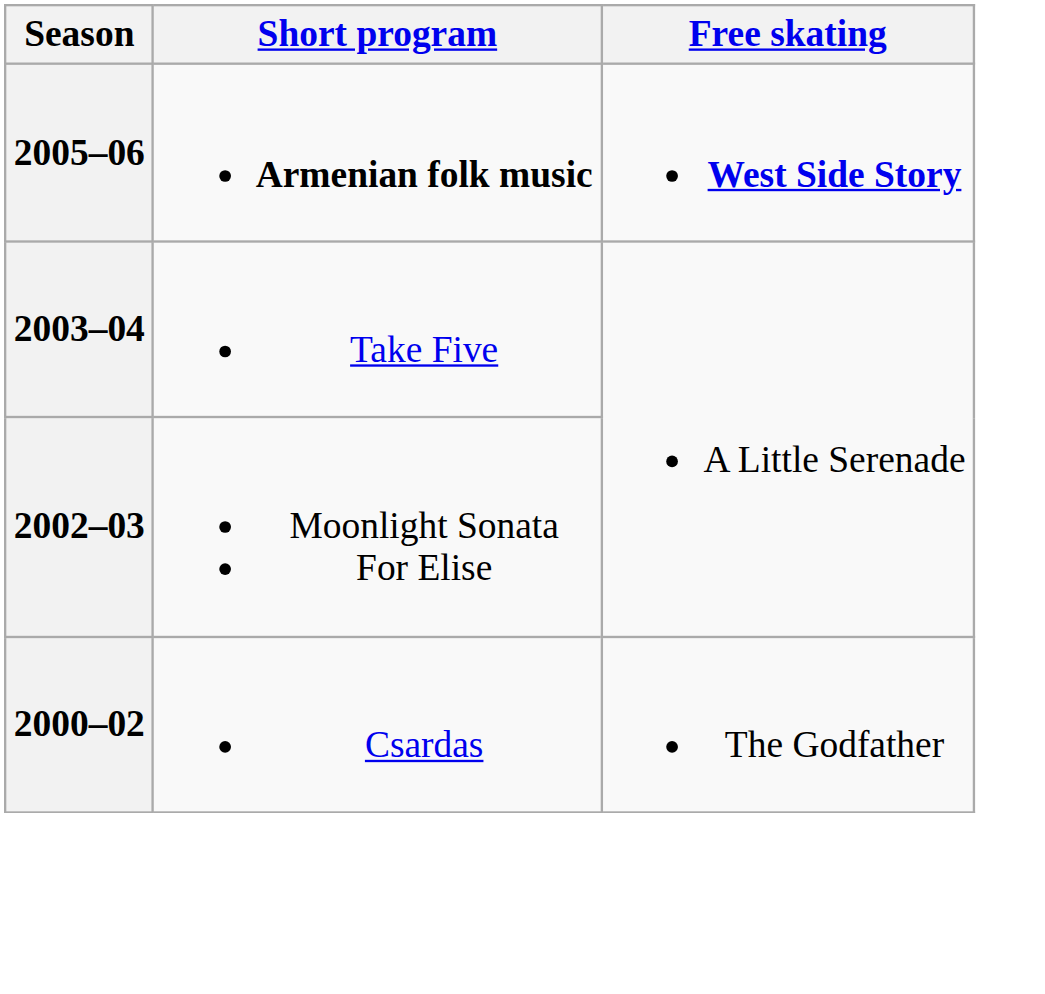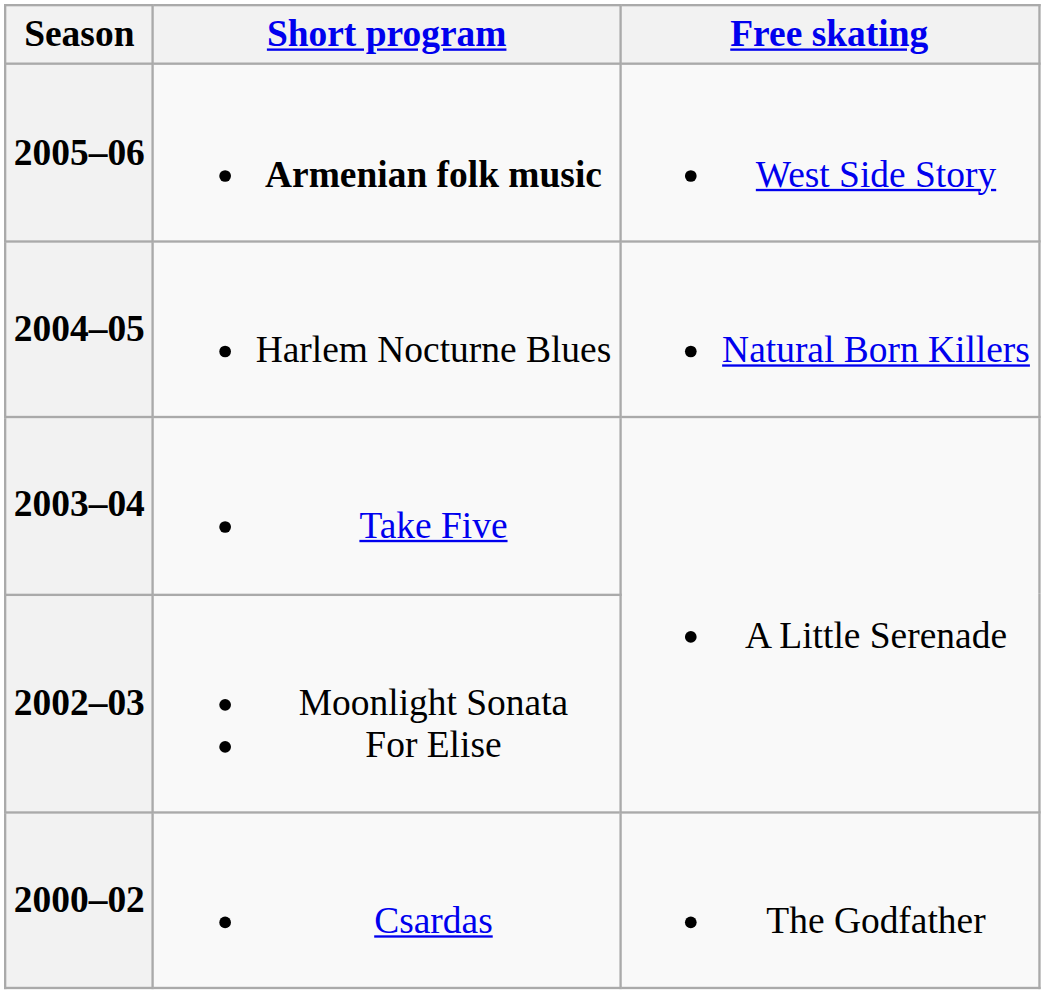2005–06 | Free skating: bold -> normal
+ row: 2004–05 | Harlem Nocturne Blues | Natural Born Killers
